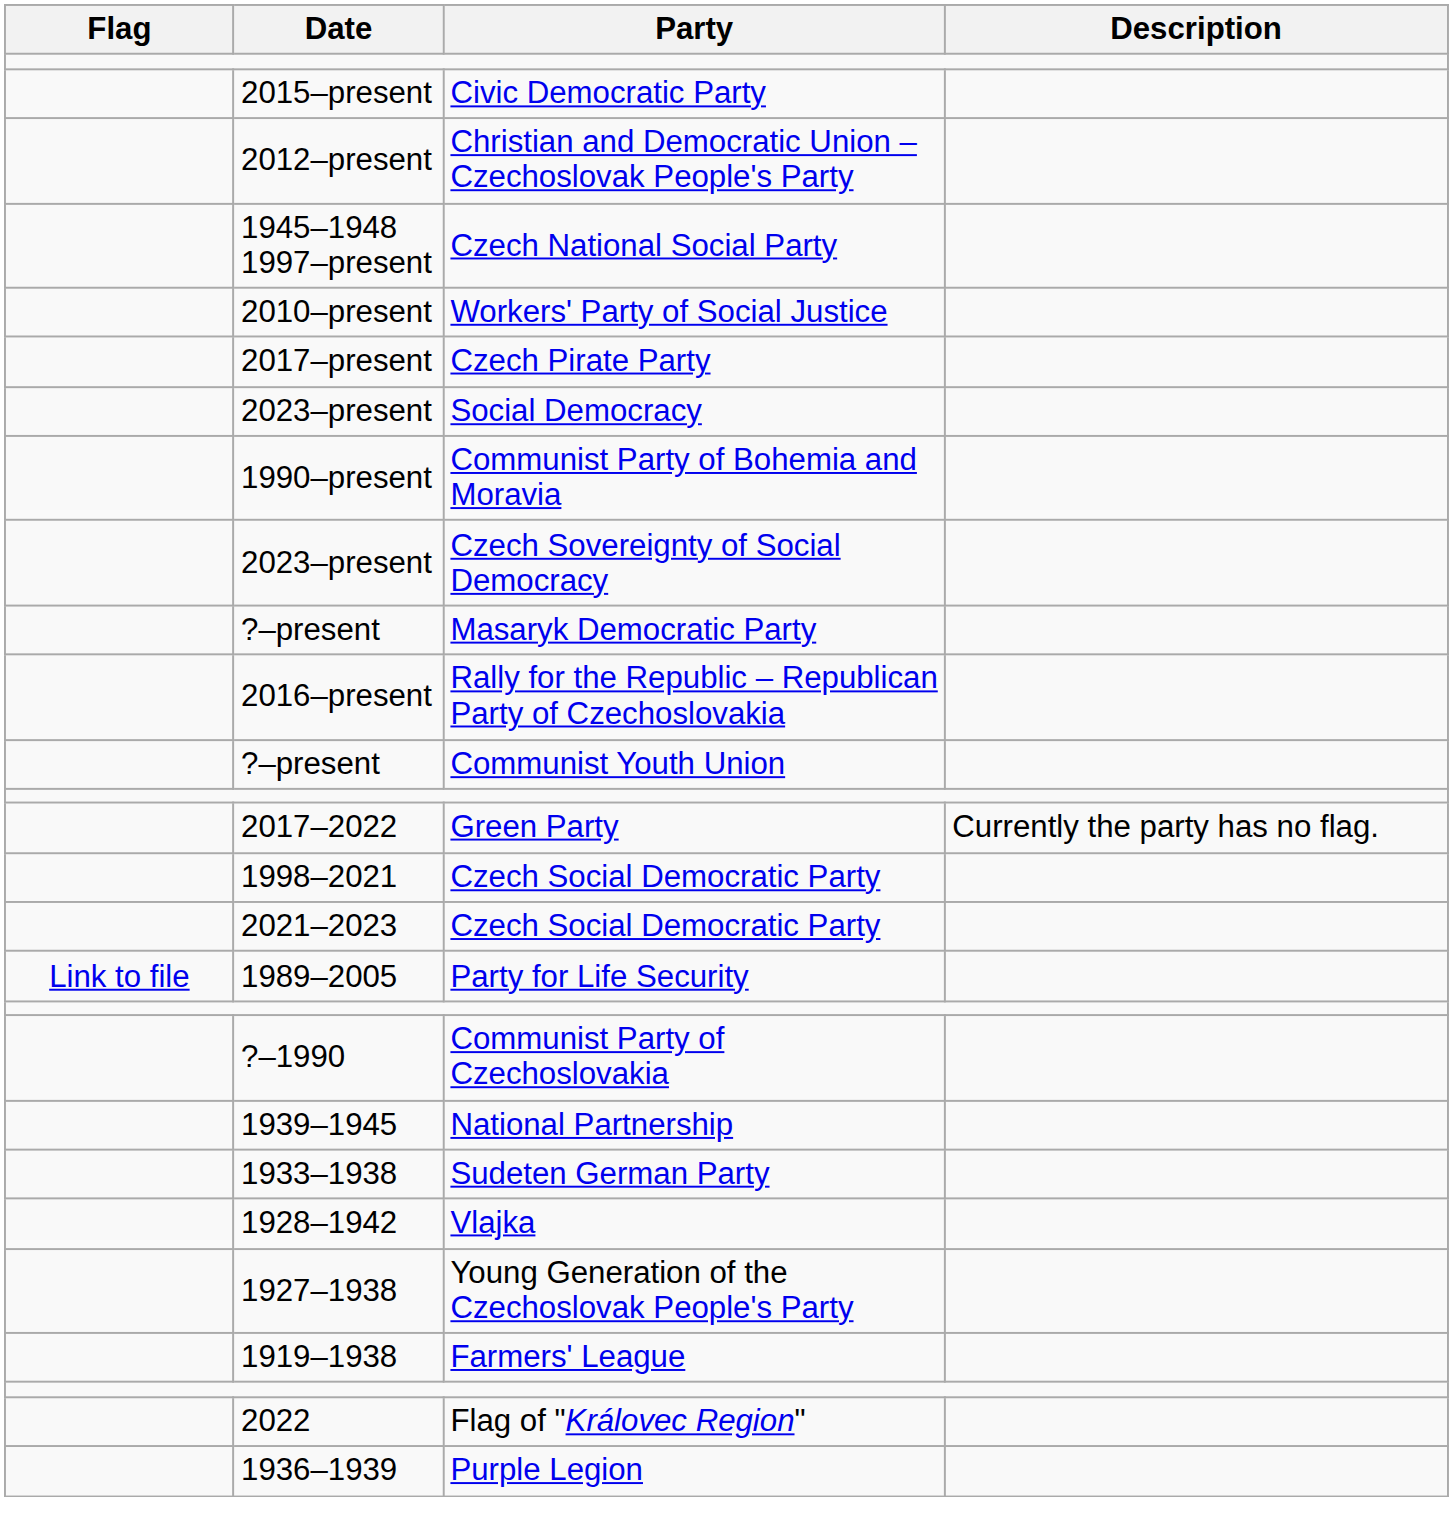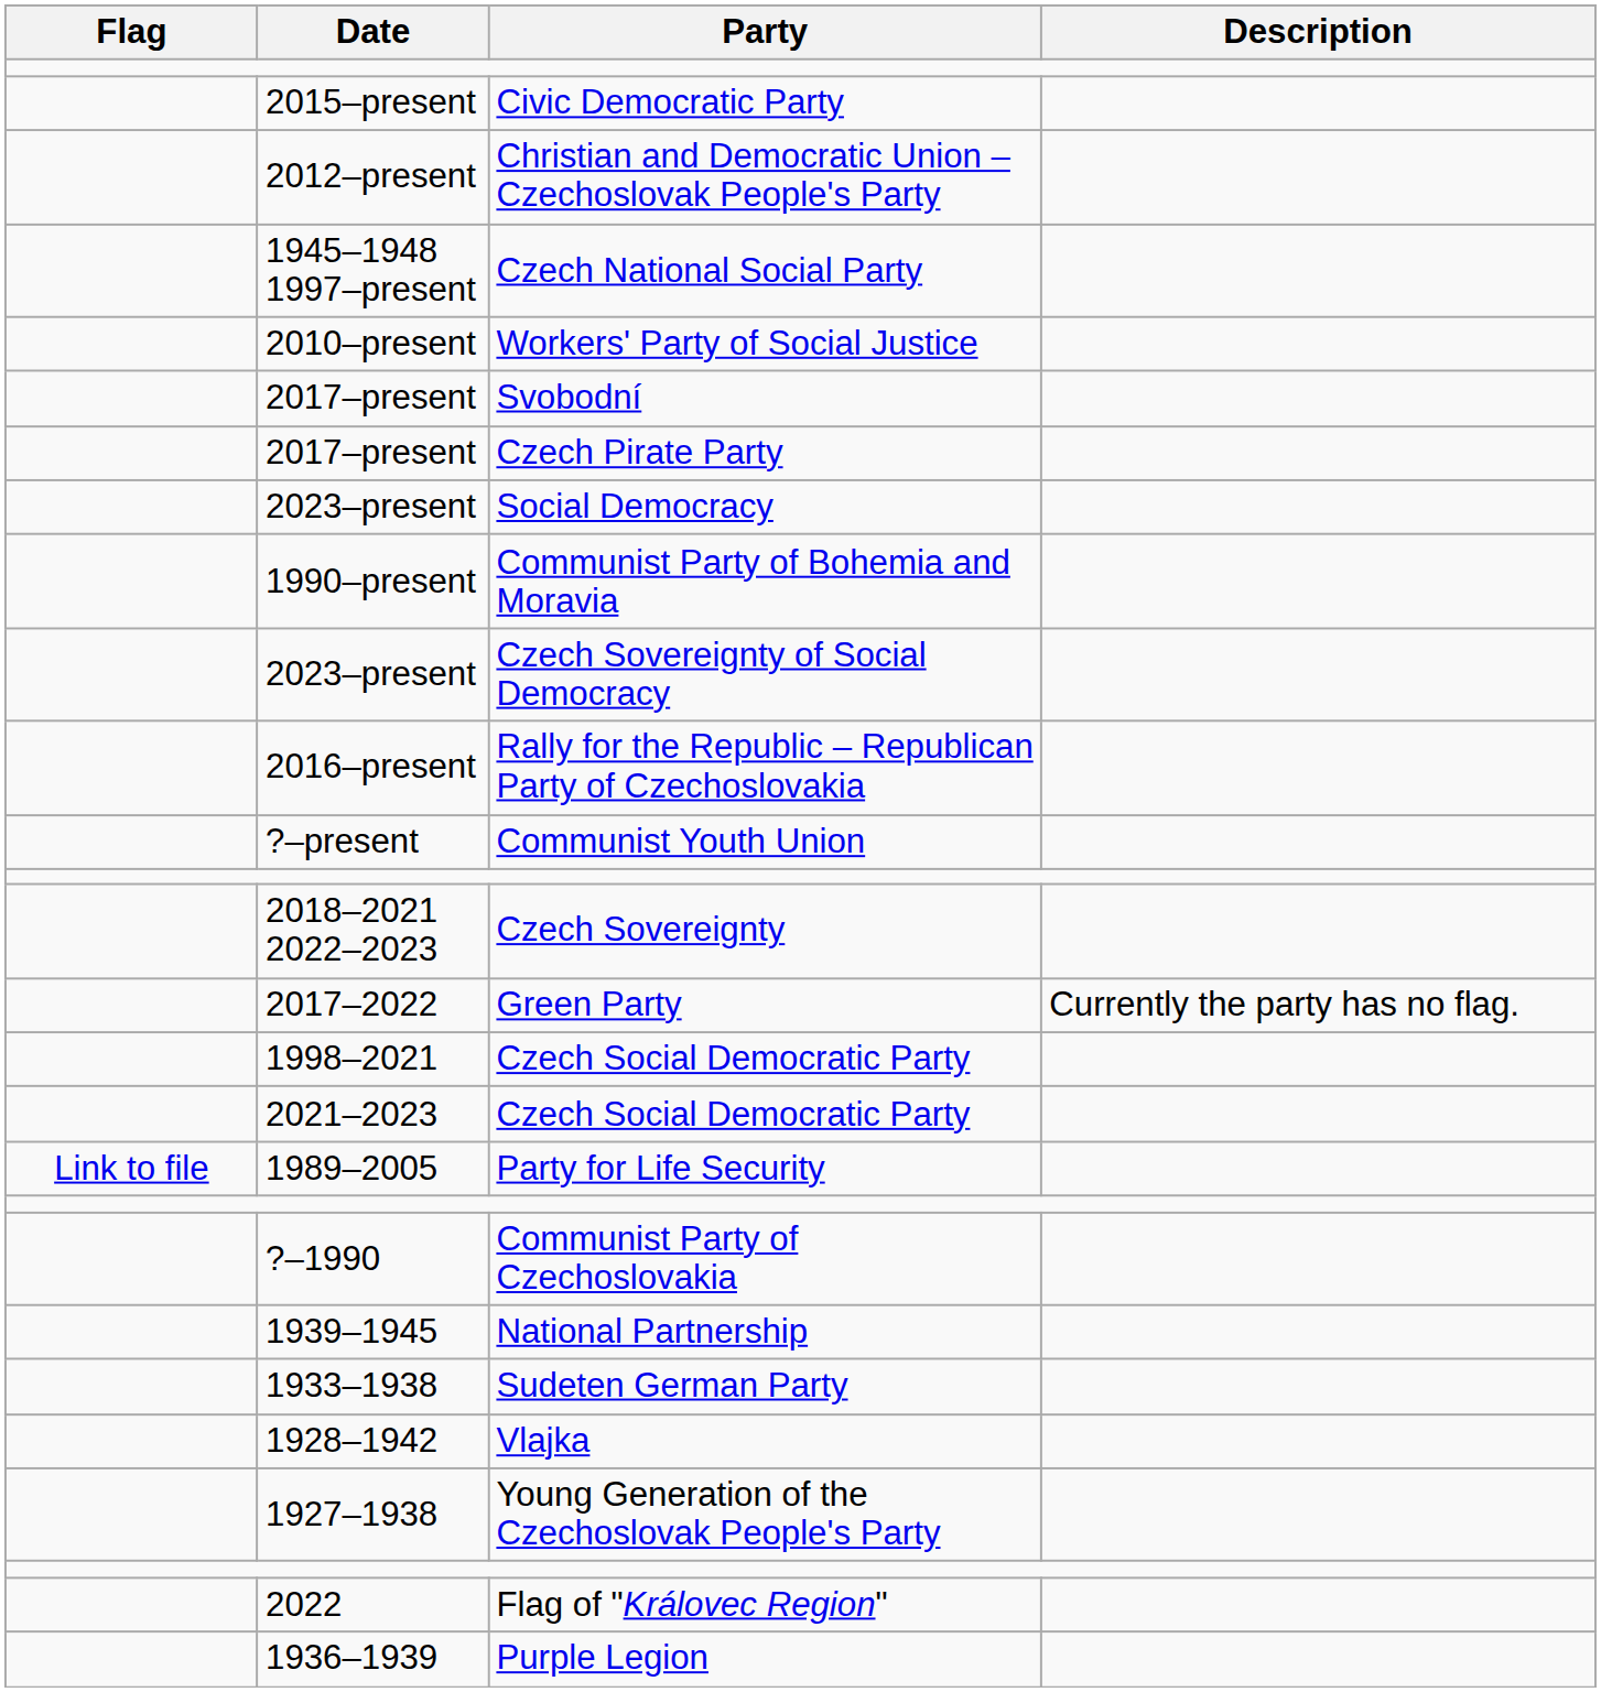+ row: 2017–present | Svobodní
- row: ?–present | Masaryk Democratic Party
+ row: 2018–2021 2022–2023 | Czech Sovereignty
- row: 1919–1938 | Farmers' League
